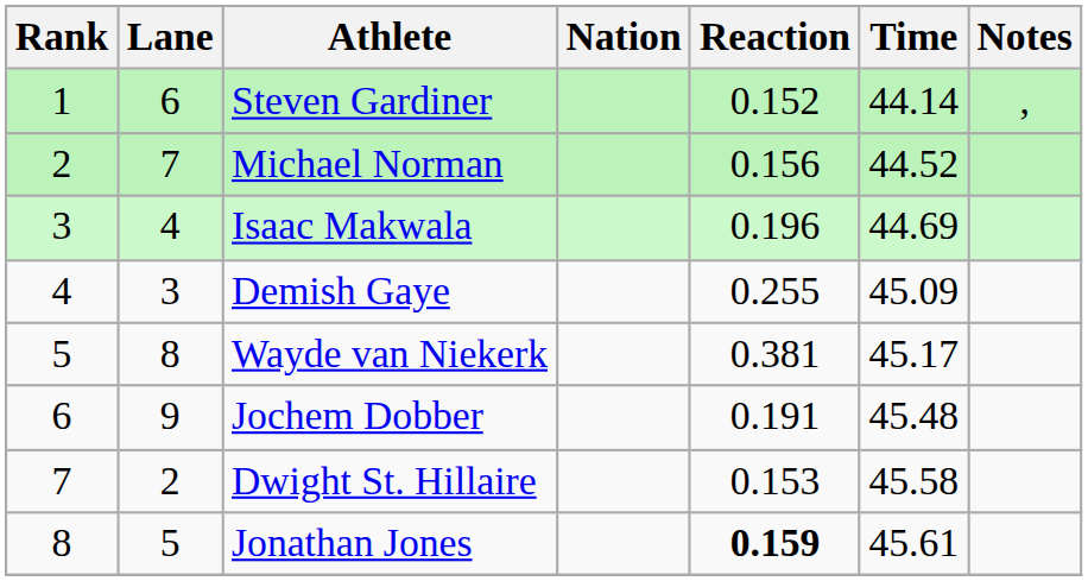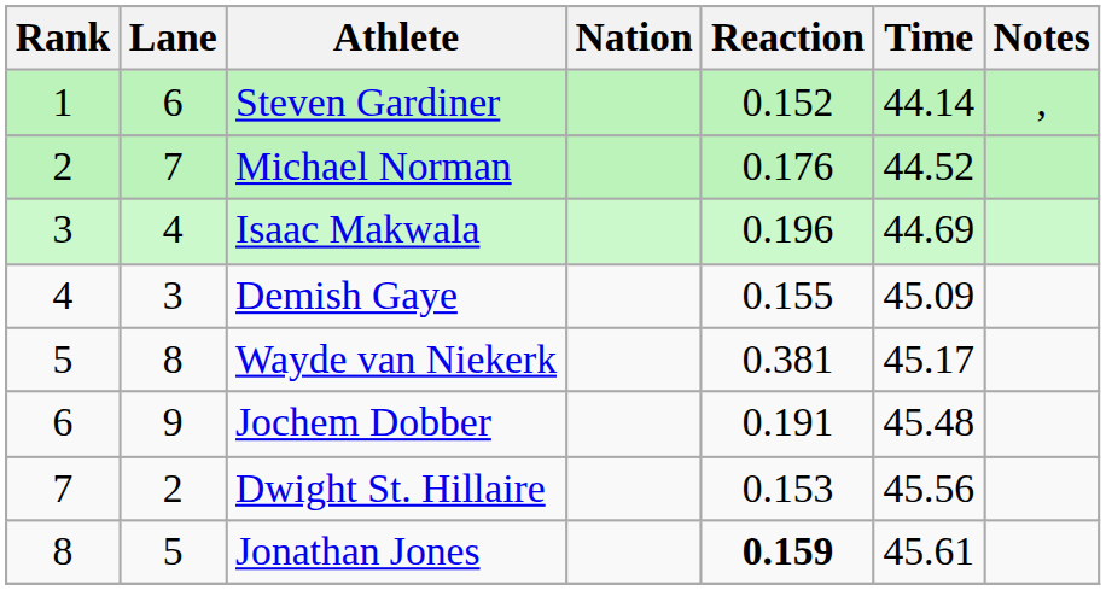Michael Norman | Reaction: 0.156 -> 0.176
Demish Gaye | Reaction: 0.255 -> 0.155
Dwight St. Hillaire | Time: 45.58 -> 45.56
